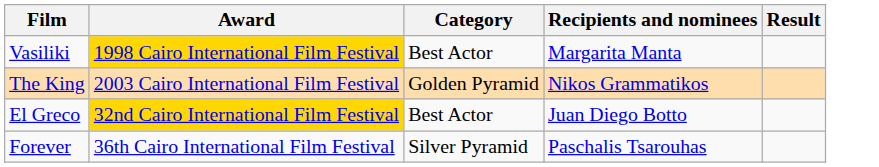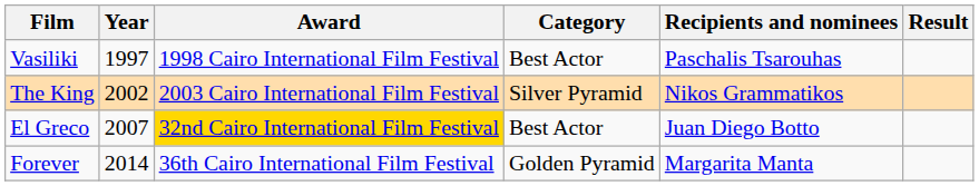+ column: Year | 1997 | 2002 | 2007 | 2014
Vasiliki | Award: gold background -> no background
Vasiliki | Recipients and nominees: Margarita Manta -> Paschalis Tsarouhas
The King | Category: Golden Pyramid -> Silver Pyramid
Forever | Category: Silver Pyramid -> Golden Pyramid
Forever | Recipients and nominees: Paschalis Tsarouhas -> Margarita Manta
